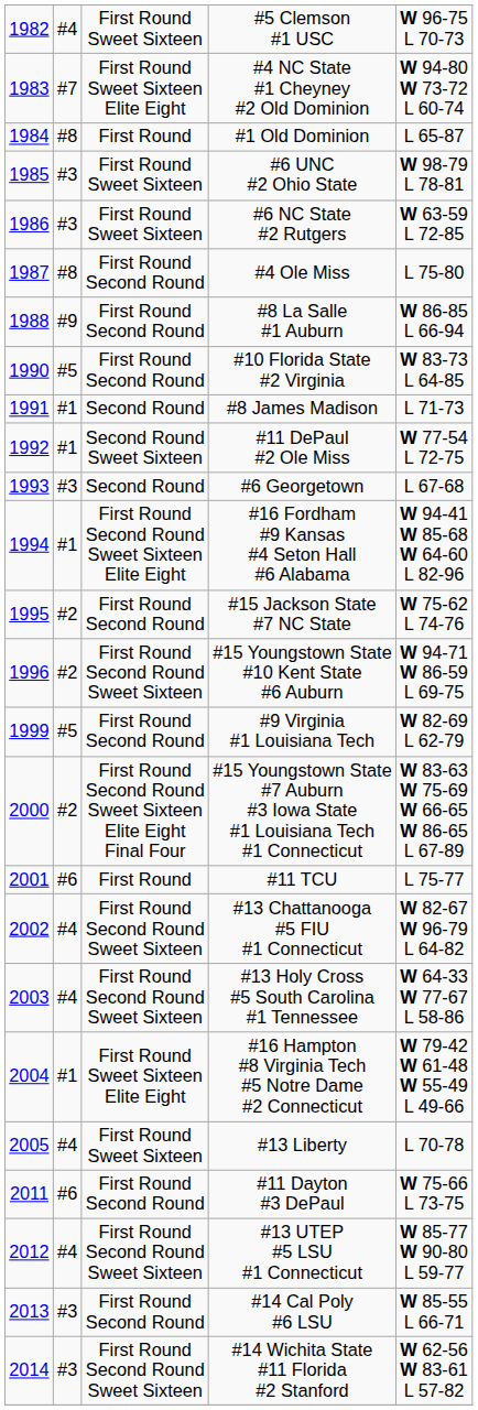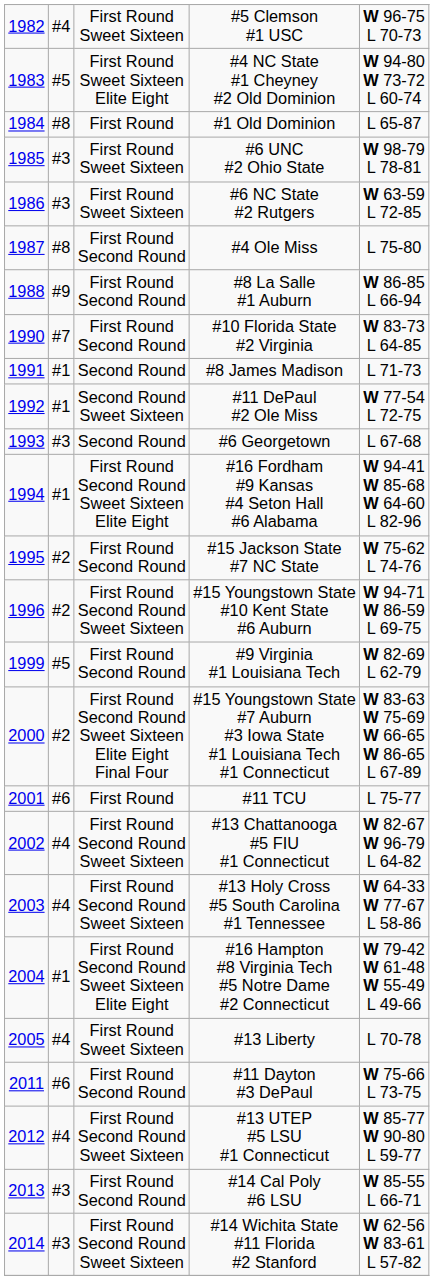#4 NC State #1 Cheyney #2 Old Dominion | column 2: #7 -> #5
#10 Florida State #2 Virginia | column 2: #5 -> #7
#16 Hampton #8 Virginia Tech #5 Notre Dame #2 Connecticut | column 3: First Round Sweet Sixteen Elite Eight -> First Round Second Round Sweet Sixteen Elite Eight
